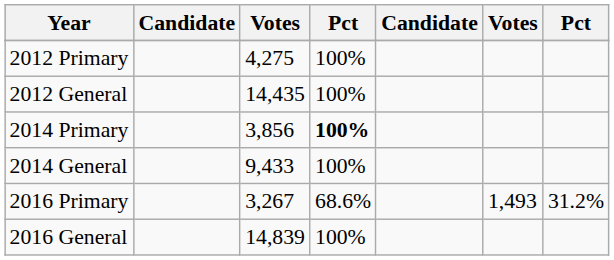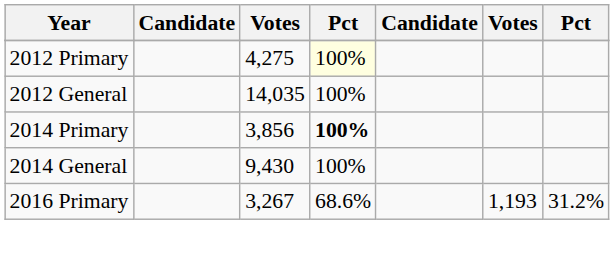2012 Primary | column 4: no background -> lightyellow background
2012 General | column 3: 14,435 -> 14,035
2014 General | column 3: 9,433 -> 9,430
2016 Primary | column 6: 1,493 -> 1,193
- row: 2016 General | 14,839 | 100%
